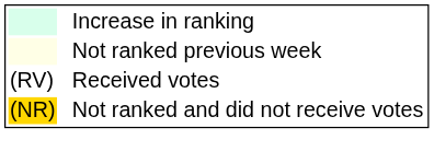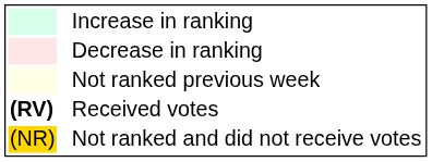+ row: Decrease in ranking
Received votes | column 1: normal -> bold
